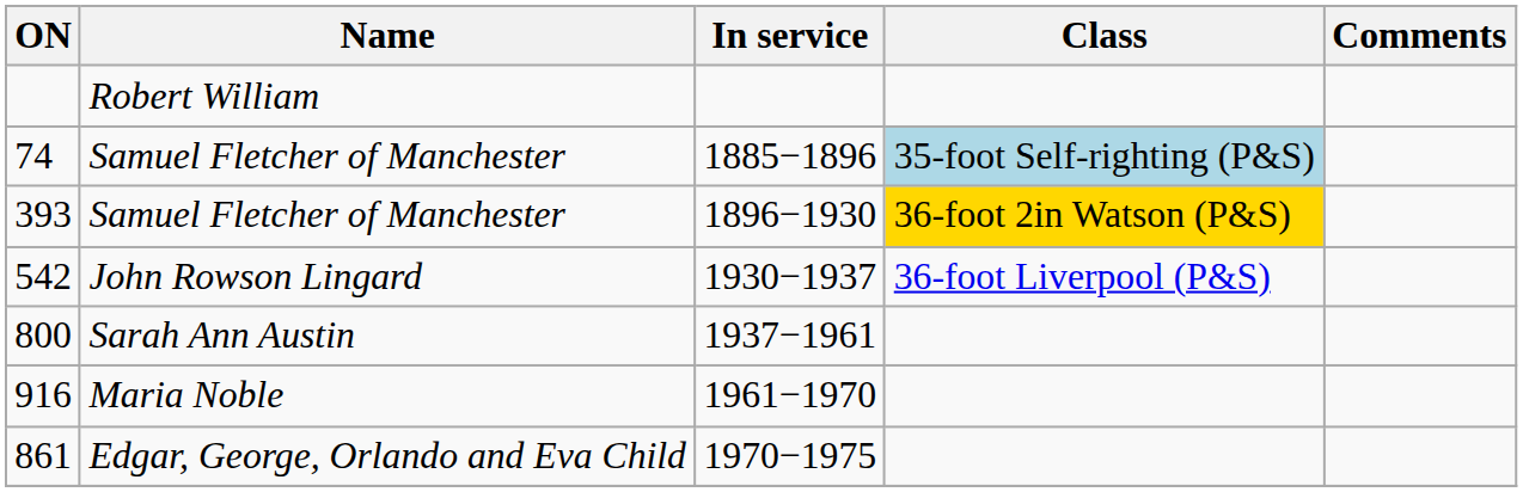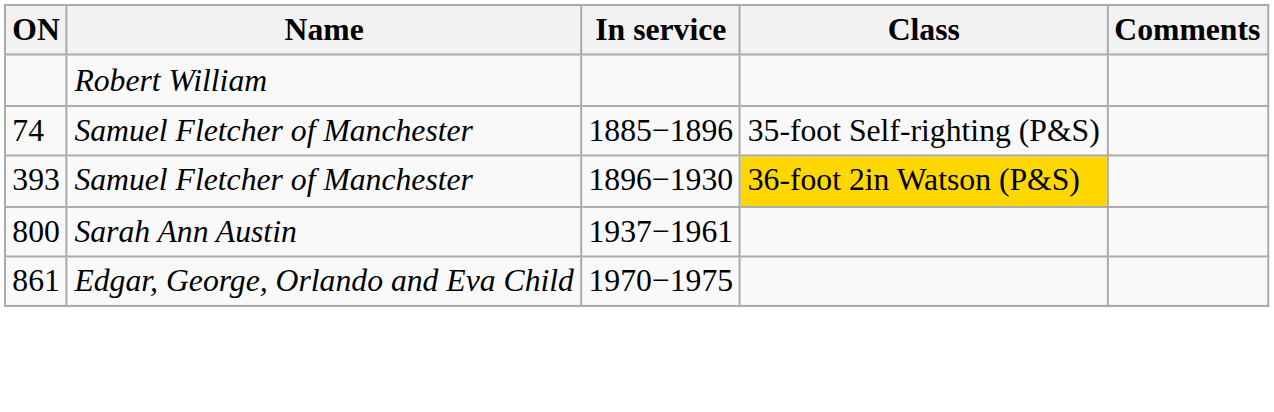74 | Class: lightblue background -> no background
- row: 542 | John Rowson Lingard | 1930−1937 | 36-foot Liverpool (P&S)
- row: 916 | Maria Noble | 1961−1970
